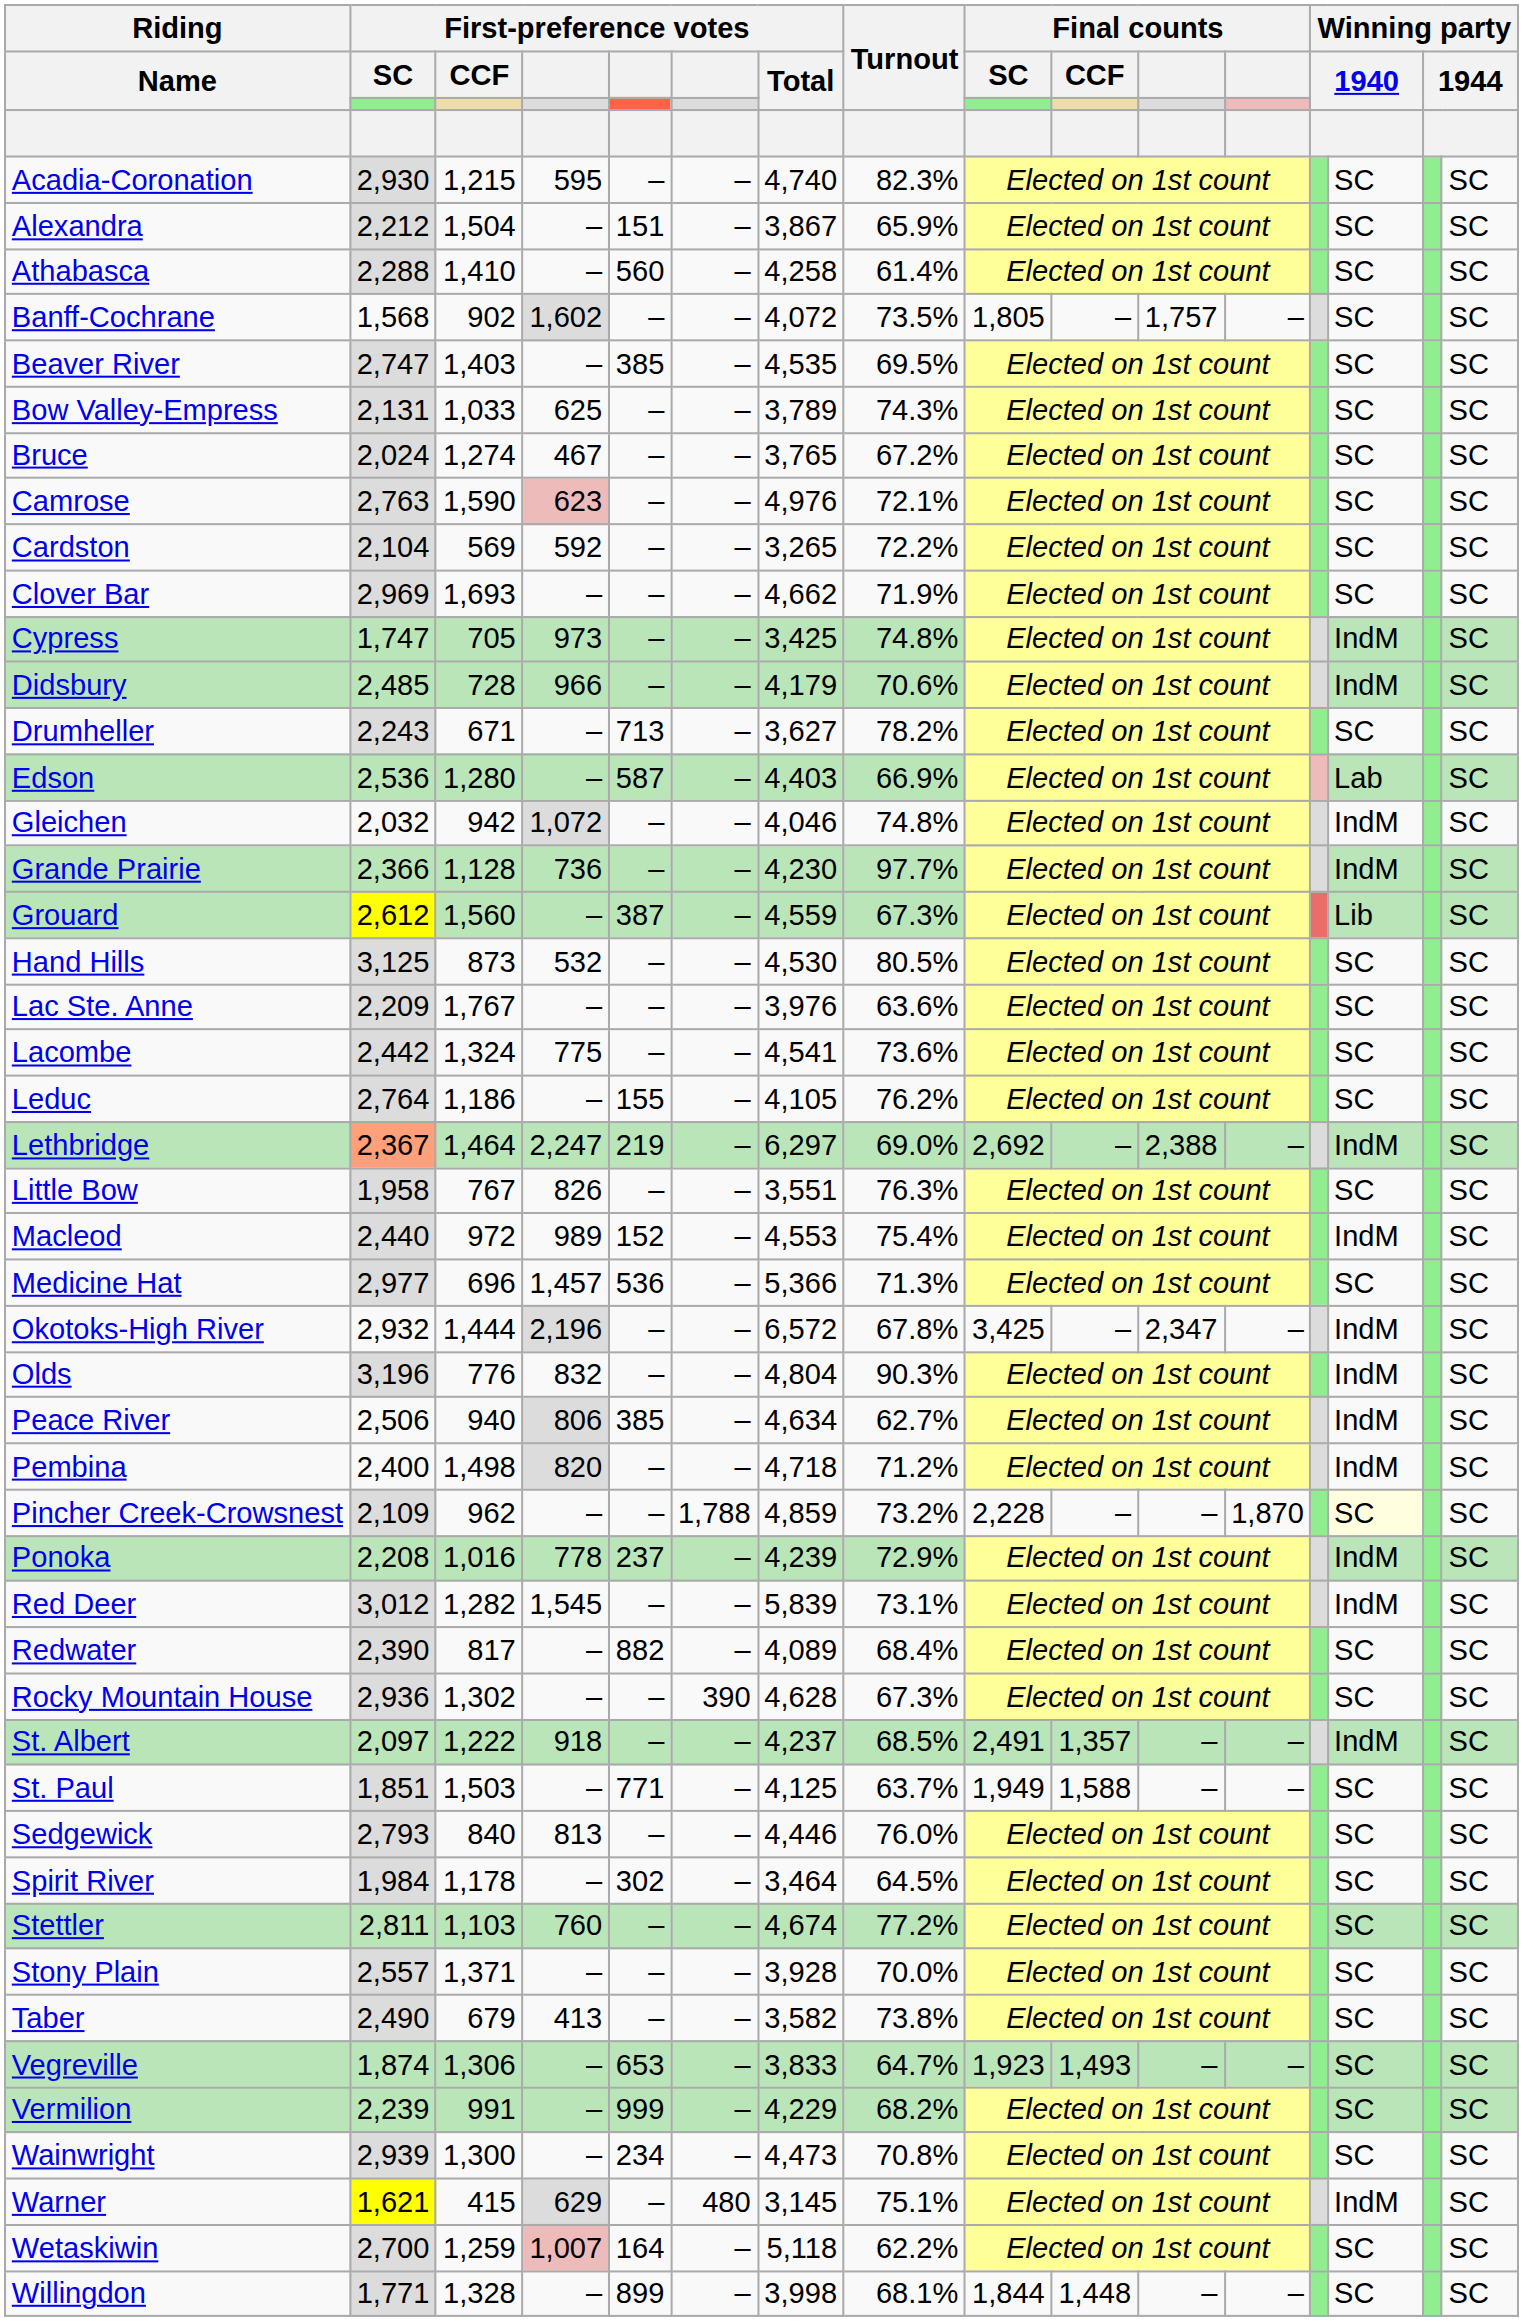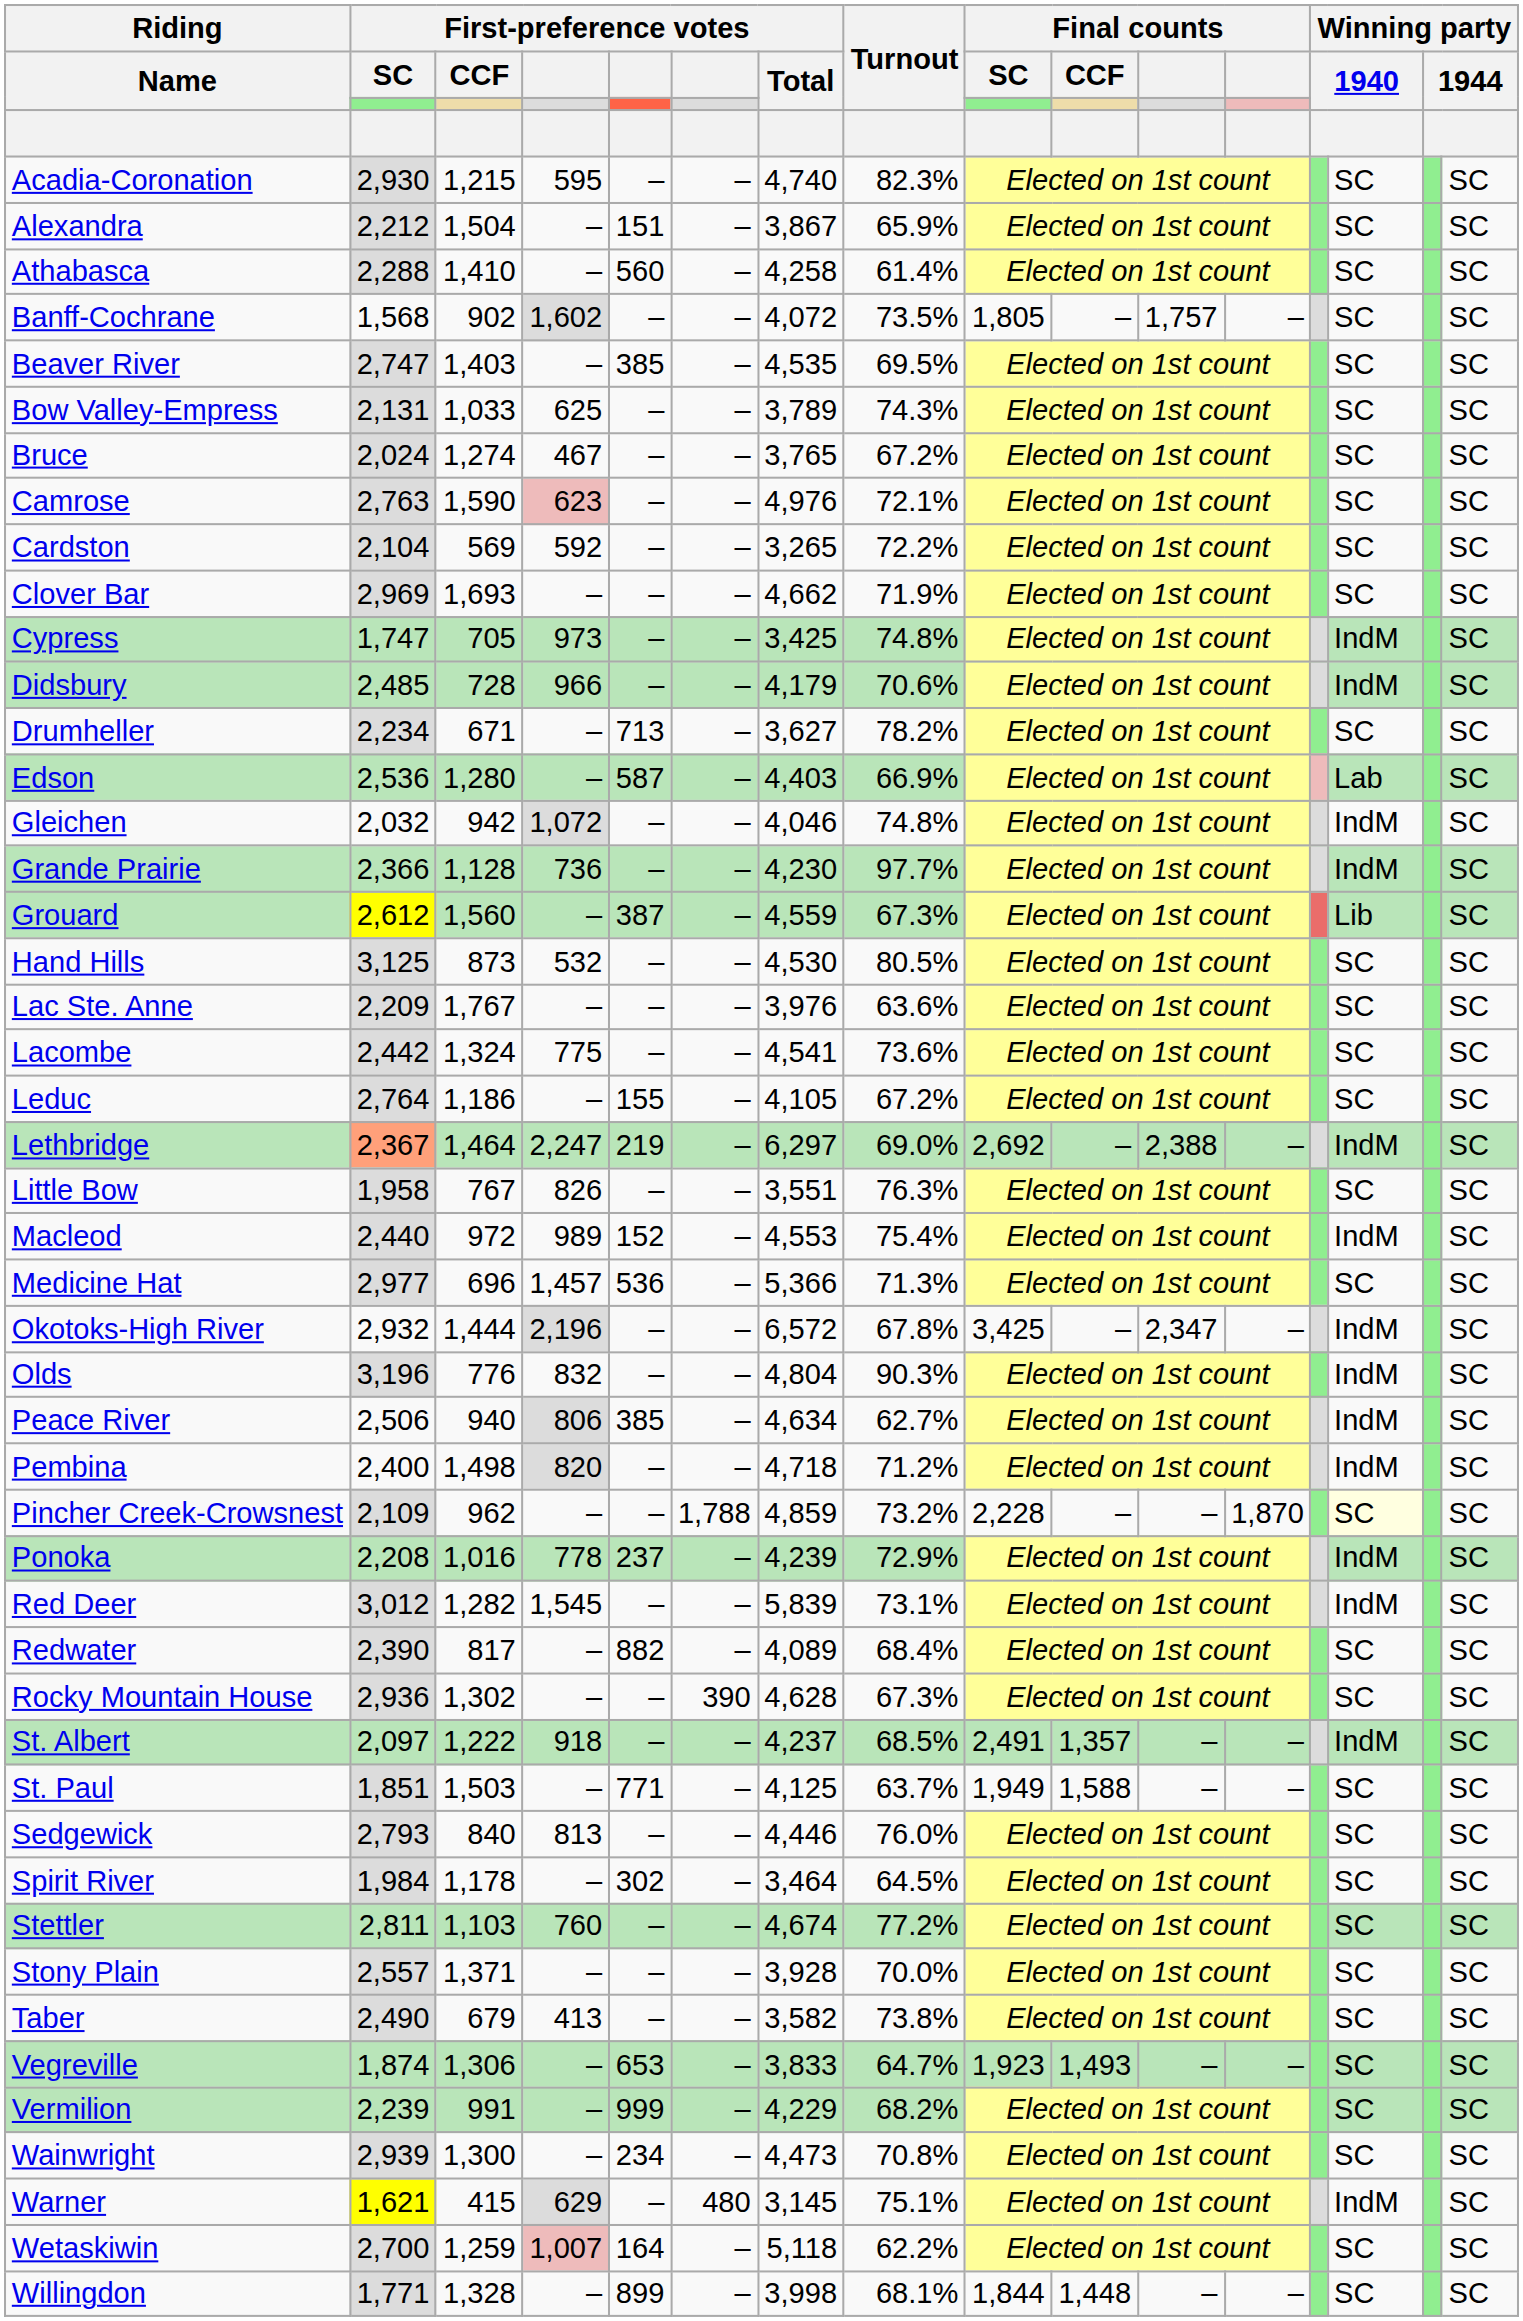Drumheller | First-preference votes / SC: 2,243 -> 2,234
Leduc | Turnout: 76.2% -> 67.2%
